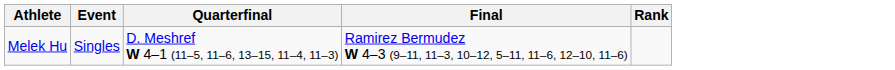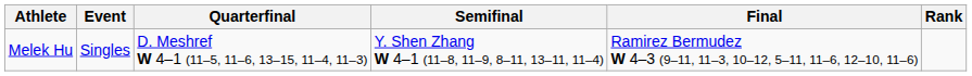+ column: Semifinal | Y. Shen Zhang W 4–1 (11–8, 11–9, 8–11, 13–11, 11–4)
